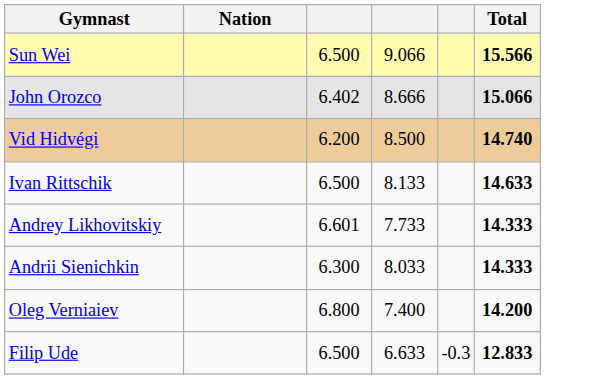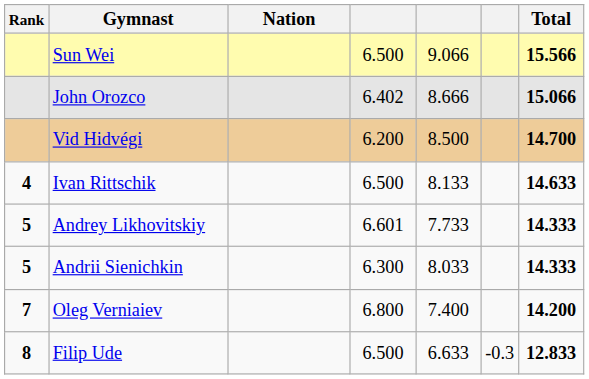+ column: Rank | 4 | 5 | 5 | 7 | 8
Vid Hidvégi | Total: 14.740 -> 14.700
